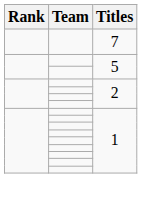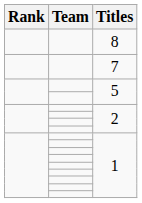+ row: 8
